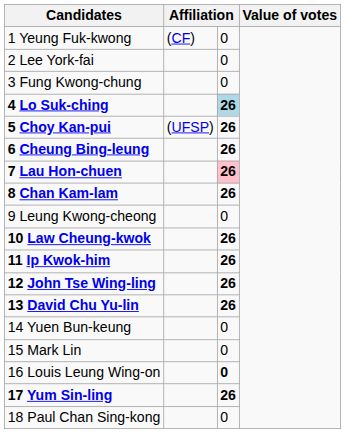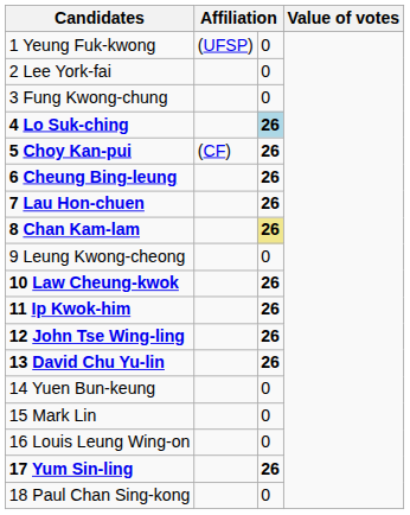1 Yeung Fuk-kwong | column 2: (CF) -> (UFSP)
5 Choy Kan-pui | column 2: (UFSP) -> (CF)
7 Lau Hon-chuen | column 3: pink background -> no background
8 Chan Kam-lam | column 3: no background -> khaki background
16 Louis Leung Wing-on | column 3: bold -> normal
